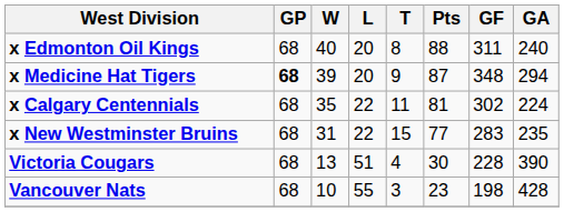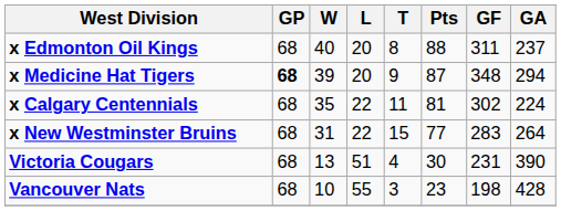x Edmonton Oil Kings | GA: 240 -> 237
x New Westminster Bruins | GA: 235 -> 264
Victoria Cougars | GF: 228 -> 231
